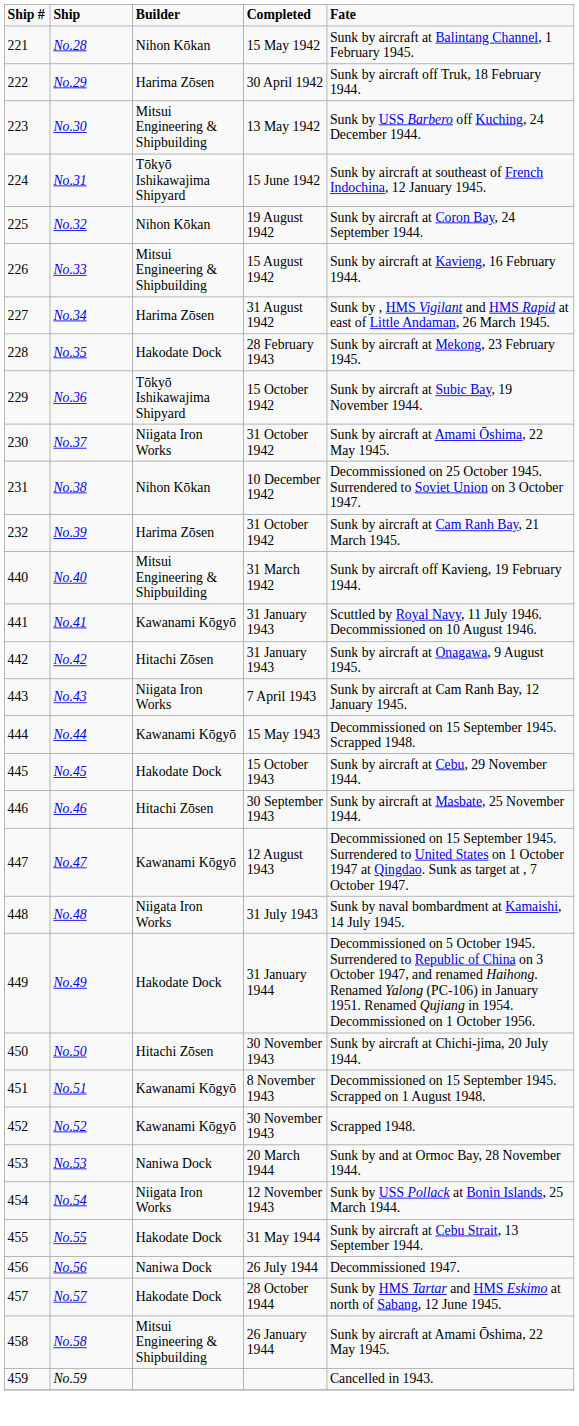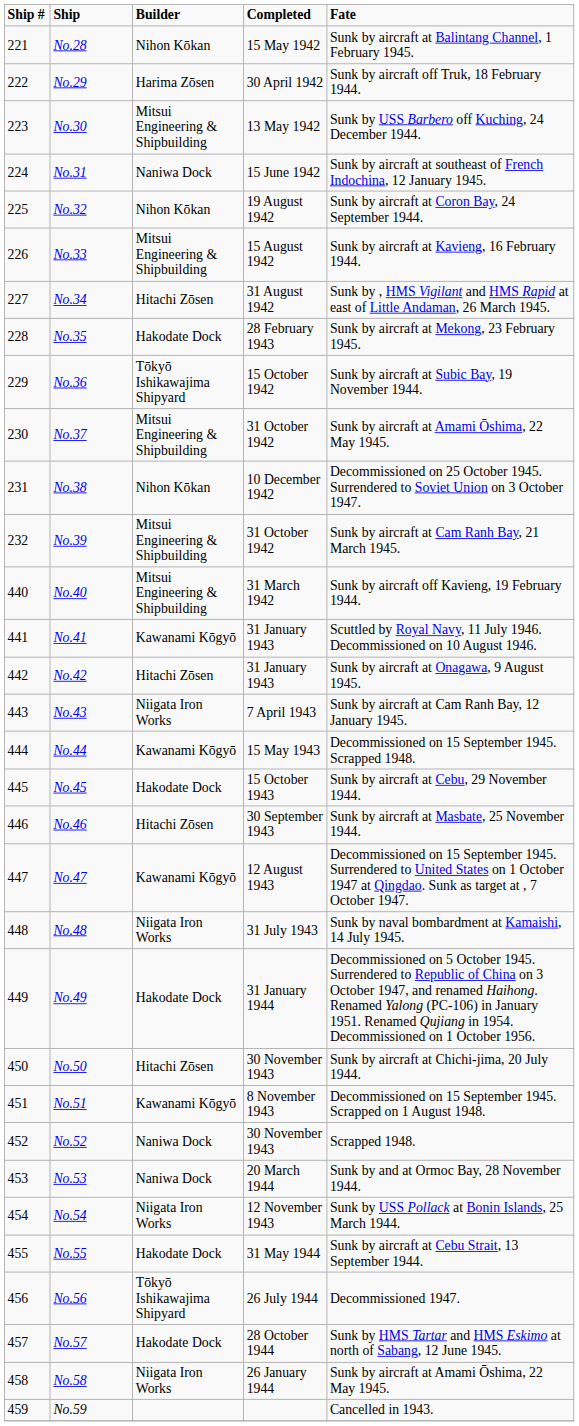No.31 | Builder: Tōkyō Ishikawajima Shipyard -> Naniwa Dock
No.34 | Builder: Harima Zōsen -> Hitachi Zōsen
No.37 | Builder: Niigata Iron Works -> Mitsui Engineering & Shipbuilding
No.39 | Builder: Harima Zōsen -> Mitsui Engineering & Shipbuilding
No.52 | Builder: Kawanami Kōgyō -> Naniwa Dock
No.56 | Builder: Naniwa Dock -> Tōkyō Ishikawajima Shipyard
No.58 | Builder: Mitsui Engineering & Shipbuilding -> Niigata Iron Works
